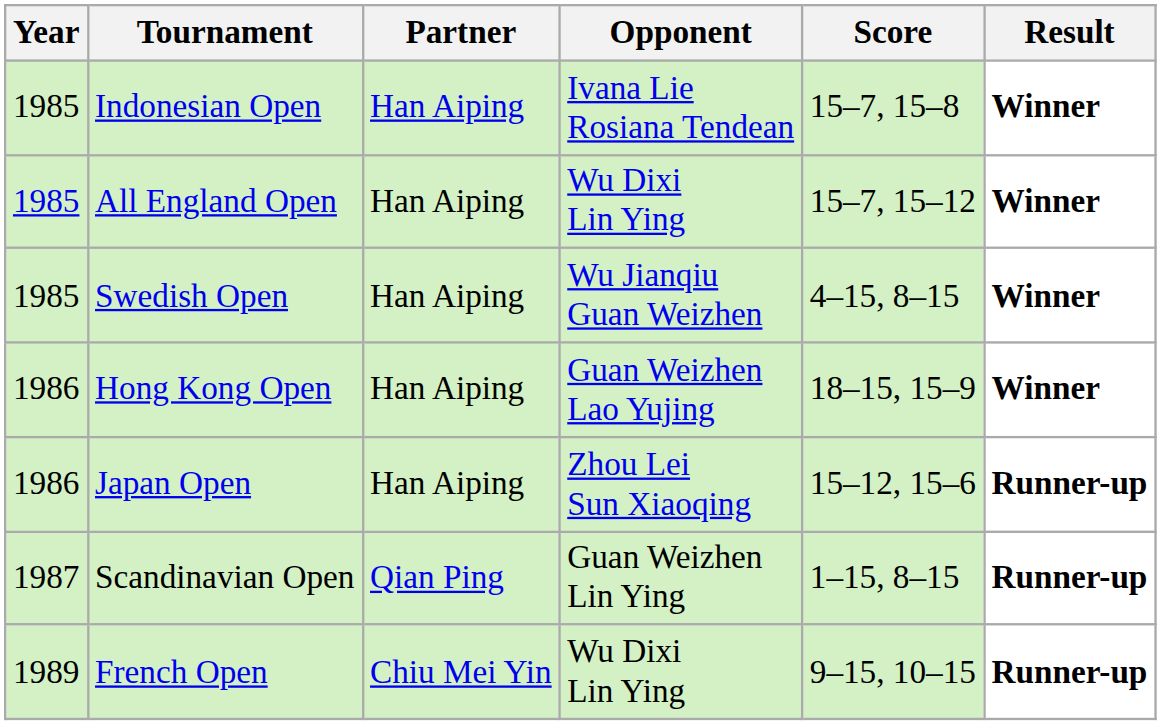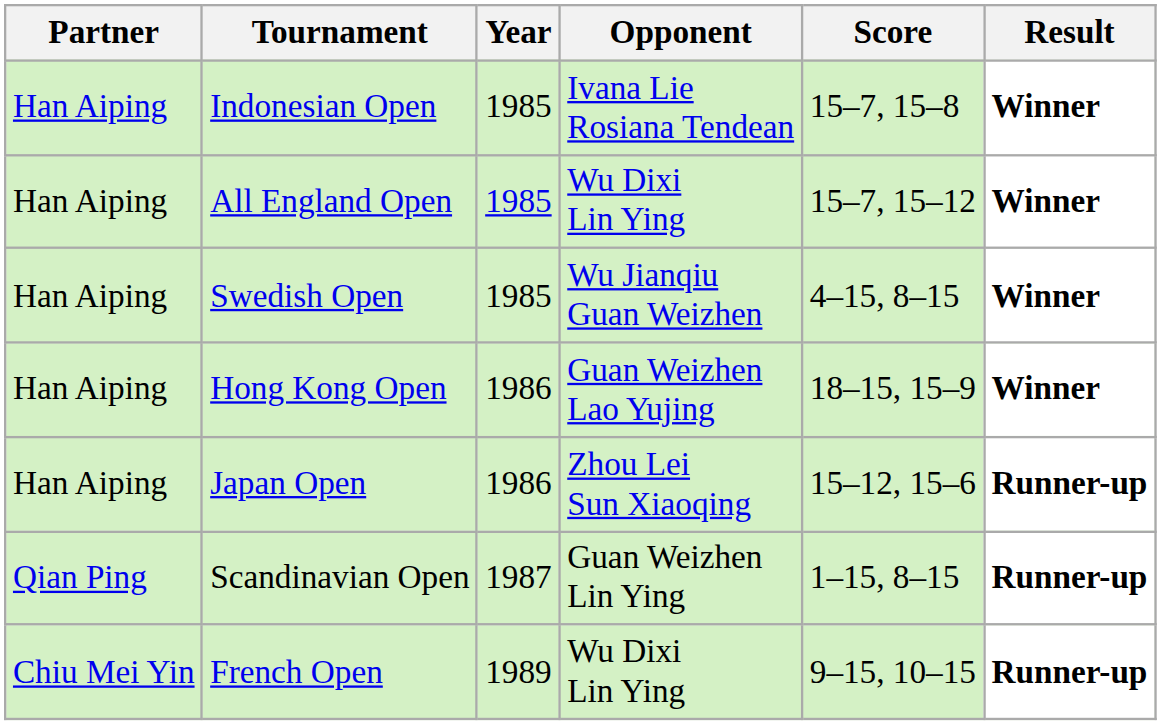columns swapped: Year <-> Partner
